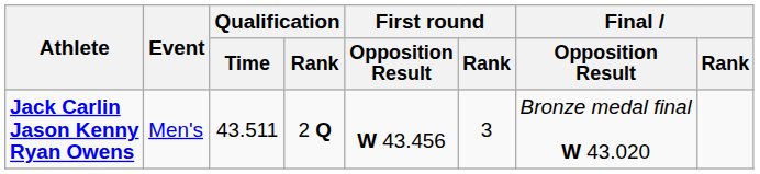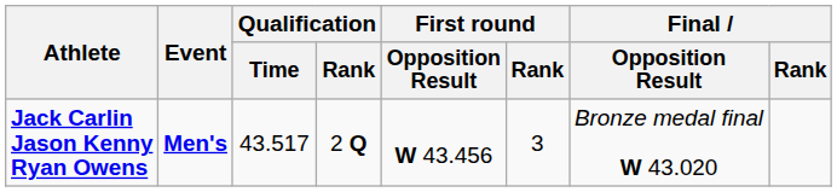Jack Carlin Jason Kenny Ryan Owens | Event: normal -> bold
Jack Carlin Jason Kenny Ryan Owens | Qualification / Time: 43.511 -> 43.517
